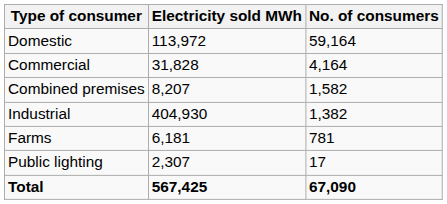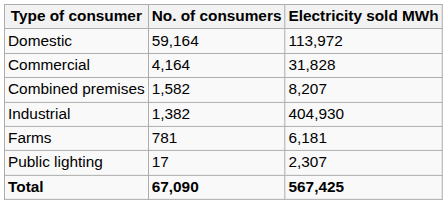columns swapped: No. of consumers <-> Electricity sold MWh
